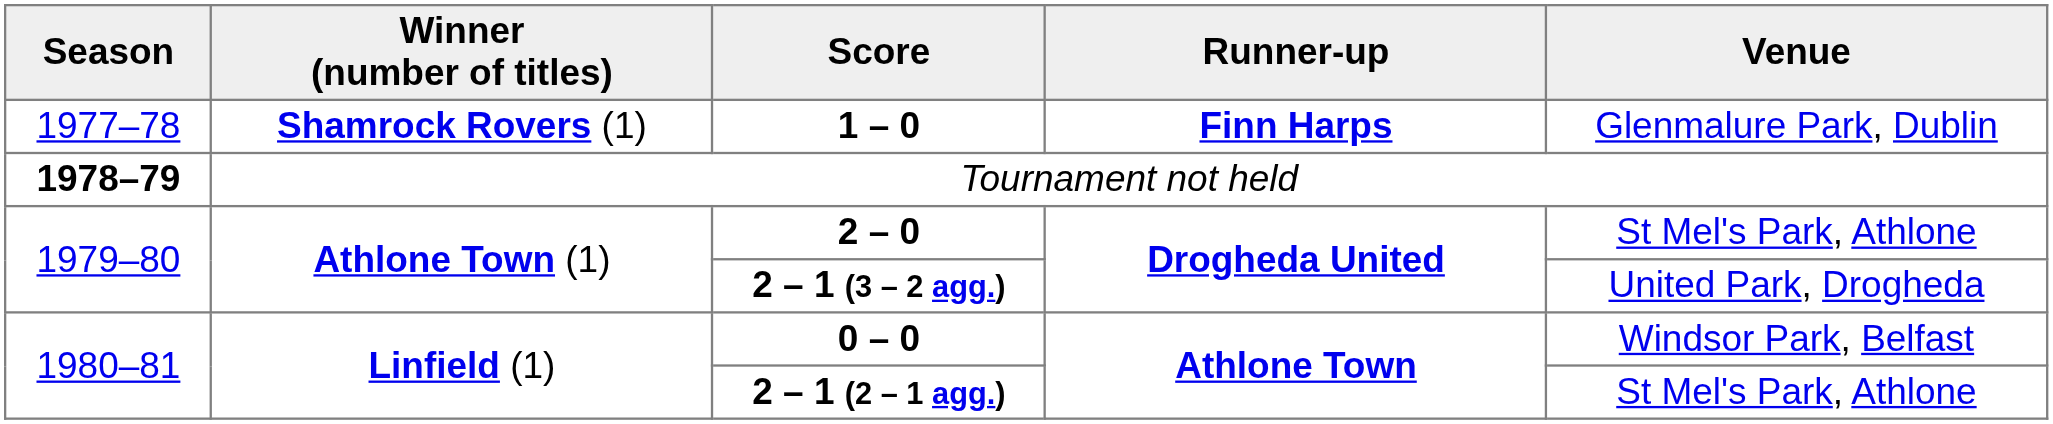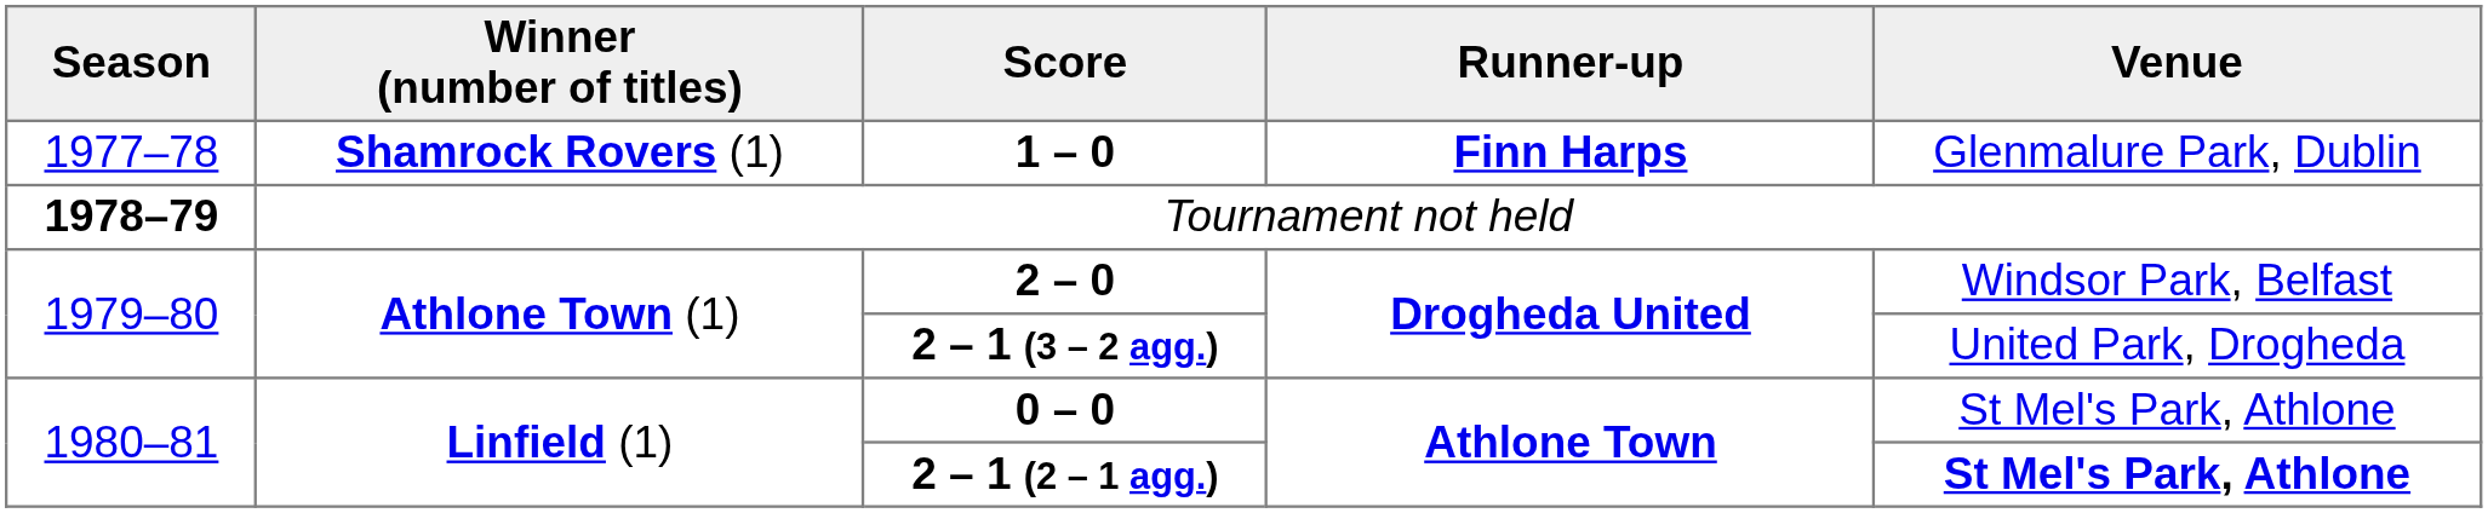2 – 0 | Venue: St Mel's Park, Athlone -> Windsor Park, Belfast
0 – 0 | Venue: Windsor Park, Belfast -> St Mel's Park, Athlone
2 – 1 (2 – 1 agg.) | Venue: normal -> bold
